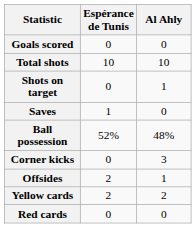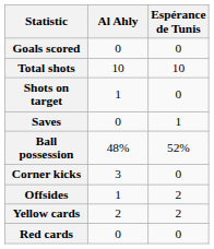columns swapped: Espérance de Tunis <-> Al Ahly
